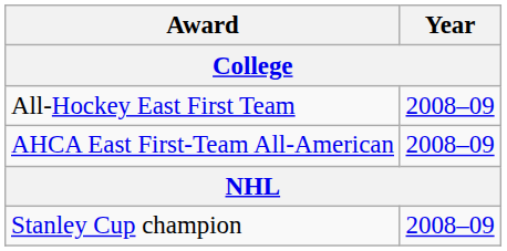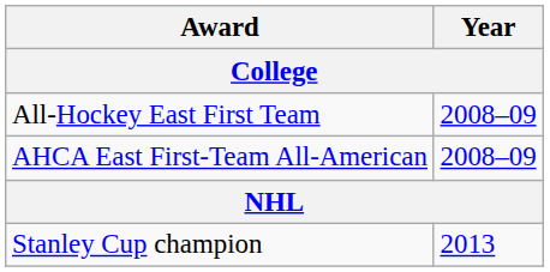Stanley Cup champion | Year: 2008–09 -> 2013
